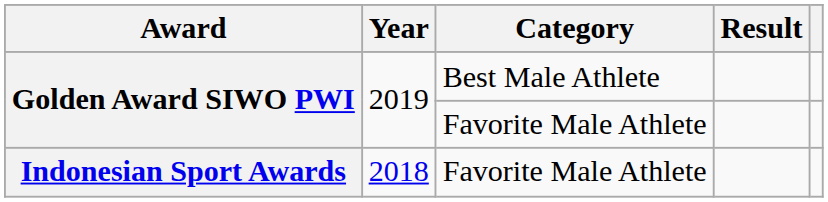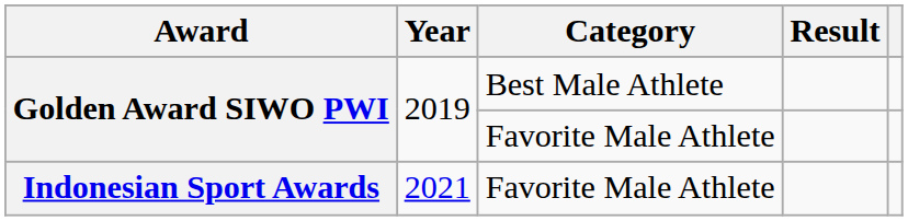Indonesian Sport Awards | Year: 2018 -> 2021
